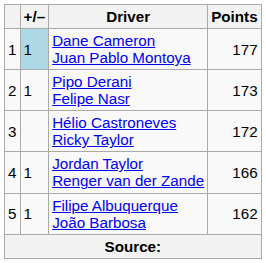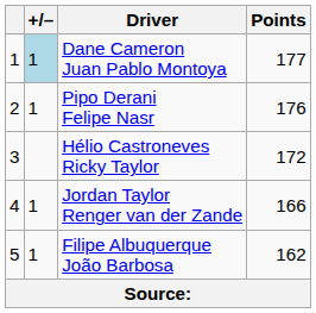Pipo Derani Felipe Nasr | Points: 173 -> 176
